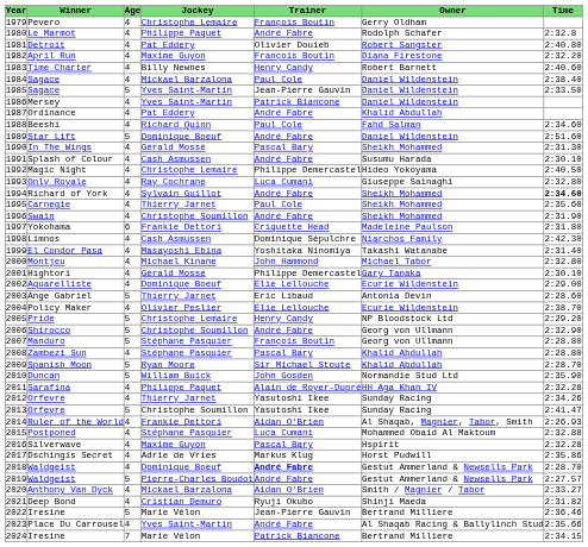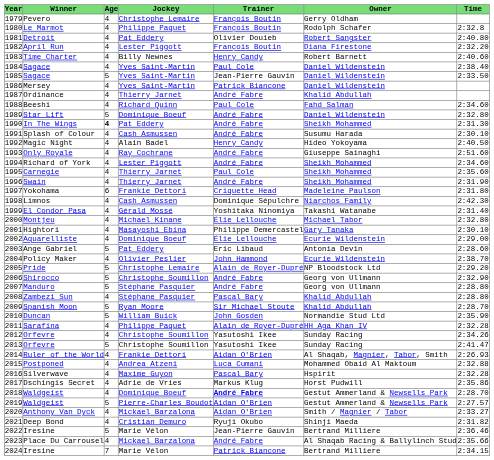Le Marmot | Trainer: André Fabre -> François Boutin
April Run | Jockey: Maxime Guyon -> Lester Piggott
1984 / Sagace | Jockey: Mickael Barzalona -> Yves Saint-Martin
Ordinance | Jockey: Pat Eddery -> Thierry Jarnet
Star Lift | Time: 2:51.60 -> 2:32.80
In The Wings | Age: normal -> bold
In The Wings | Jockey: Gérald Mossé -> Pat Eddery
In The Wings | Trainer: Pascal Bary -> André Fabre
Magic Night | Jockey: Christophe Lemaire -> Alain Badel
Magic Night | Trainer: Philippe Demercastel -> Henry Candy
Only Royale | Trainer: Luca Cumani -> André Fabre
Only Royale | Time: 2:32.80 -> 2:51.60
Richard of York | Jockey: Sylvain Guillot -> Lester Piggott
Richard of York | Time: bold -> normal
Swain | Jockey: Christophe Soumillon -> Thierry Jarnet
El Condor Pasa | Jockey: Masayoshi Ebina -> Gérald Mossé
Montjeu | Trainer: John Hammond -> Élie Lellouche
Hightori | Jockey: Gérald Mossé -> Masayoshi Ebina
Ange Gabriel | Jockey: Thierry Jarnet -> Pat Eddery
Policy Maker | Trainer: Élie Lellouche -> John Hammond
Pride | Trainer: Henry Candy -> Alain de Royer-Dupré
Manduro | Trainer: François Boutin -> André Fabre
2012 / Orfevre | Jockey: Thierry Jarnet -> Christophe Soumillon
Postponed | Jockey: Stéphane Pasquier -> Andrea Atzeni
2019 / Waldgeist | Trainer: André Fabre -> Aidan O'Brien
Place Du Carrousel | Jockey: Yves Saint-Martin -> Mickael Barzalona
